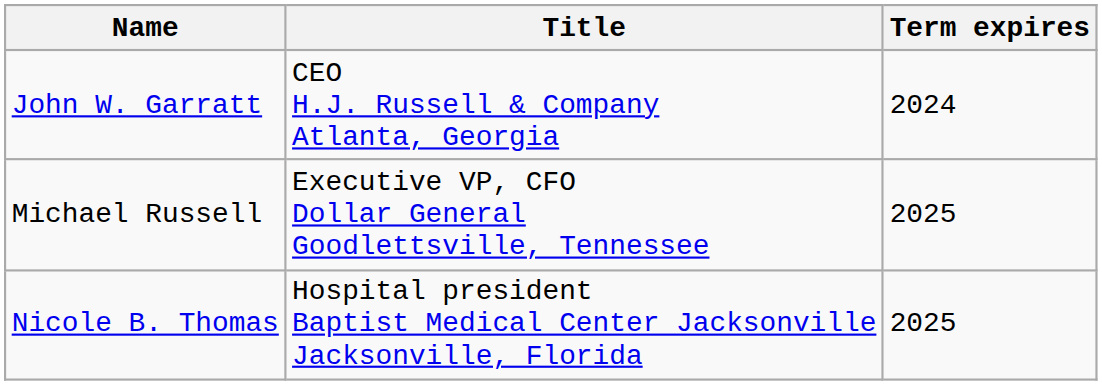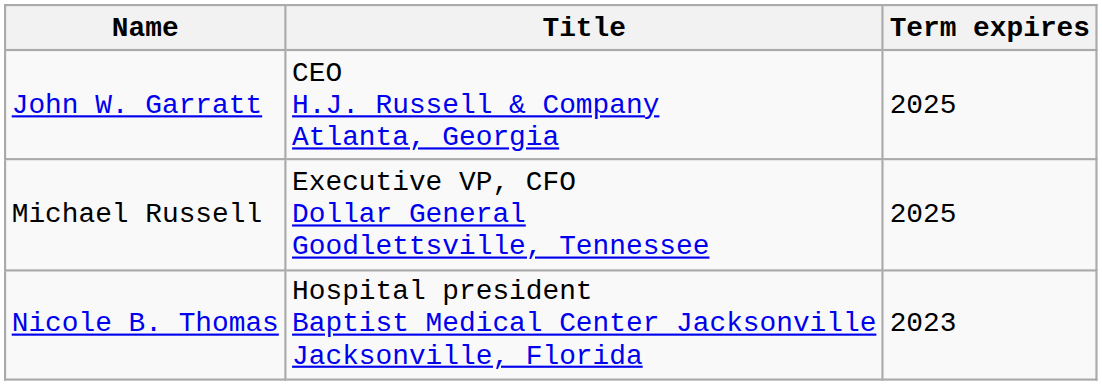John W. Garratt | Term expires: 2024 -> 2025
Nicole B. Thomas | Term expires: 2025 -> 2023
